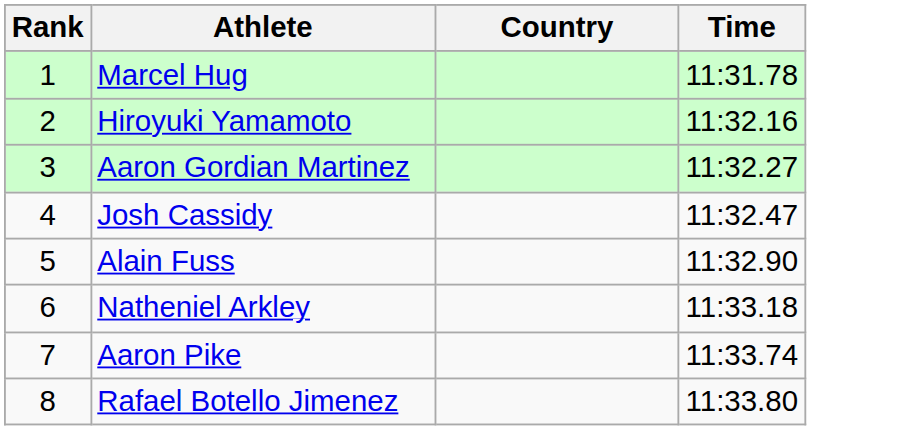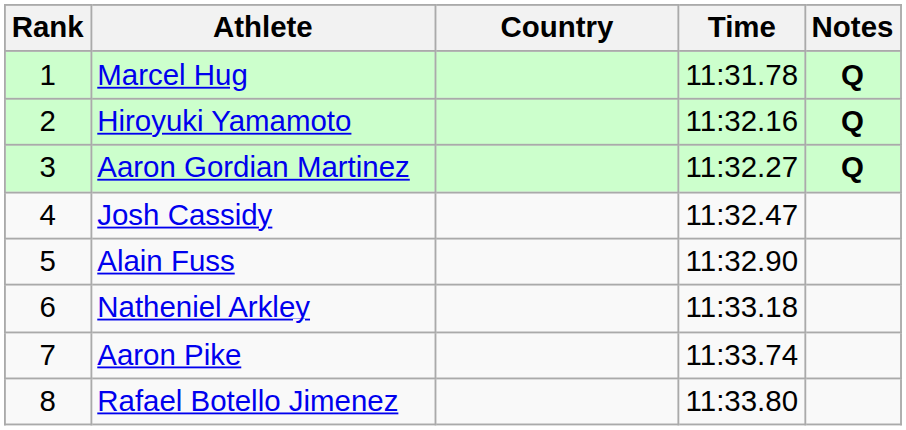+ column: Notes | Q | Q | Q
